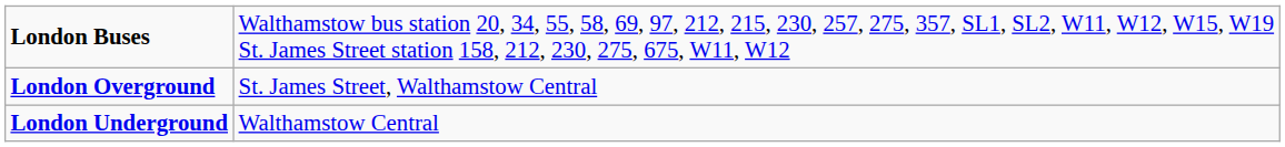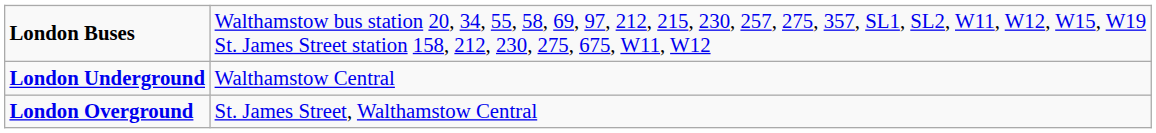rows swapped: London Underground <-> London Overground
